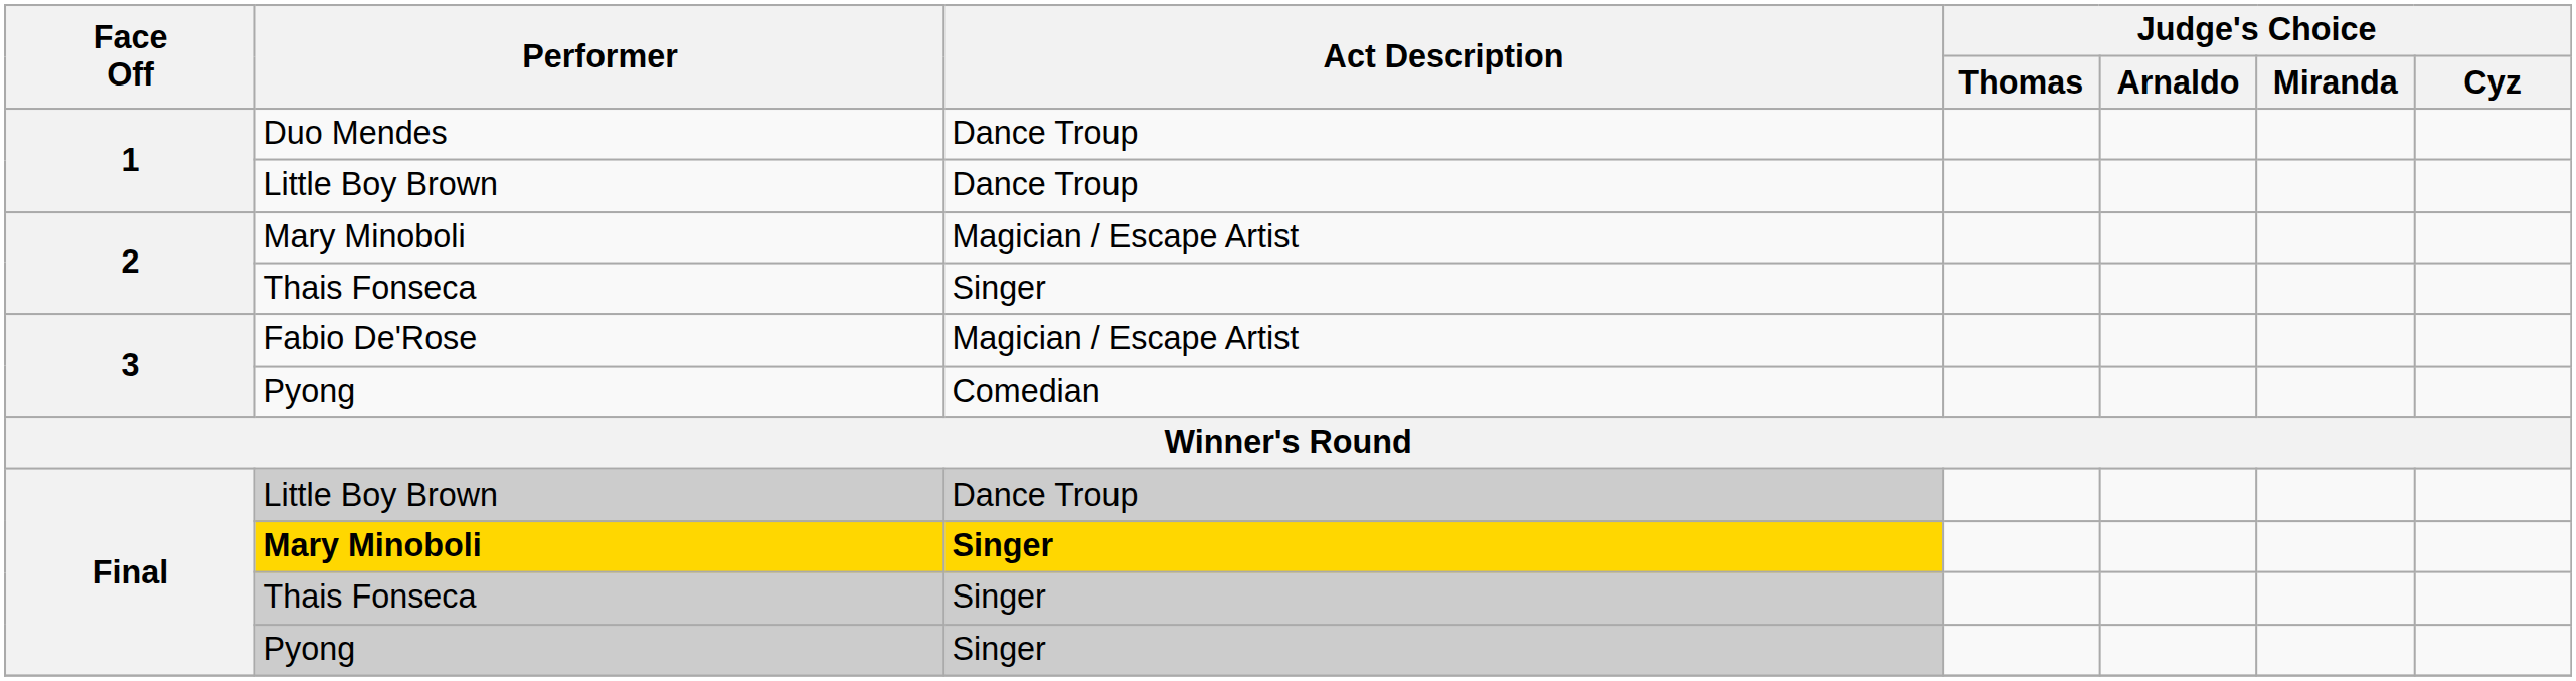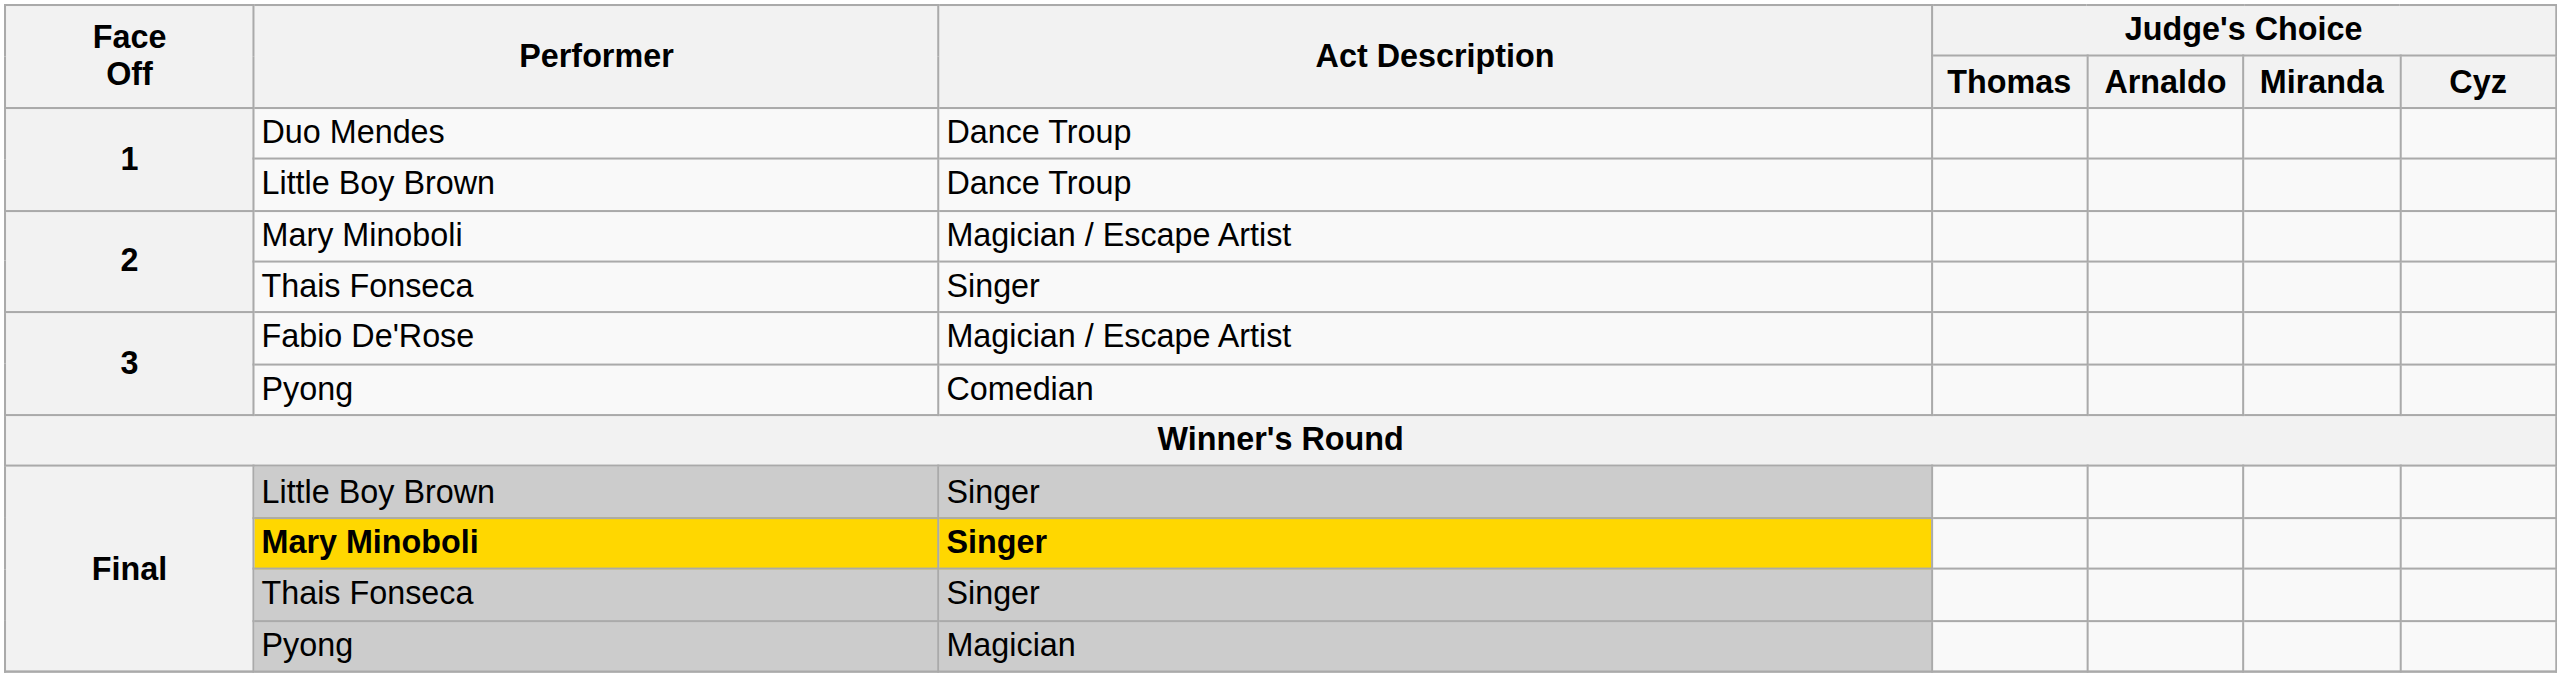Final / Little Boy Brown | Act Description: Dance Troup -> Singer
Final / Pyong | Act Description: Singer -> Magician
